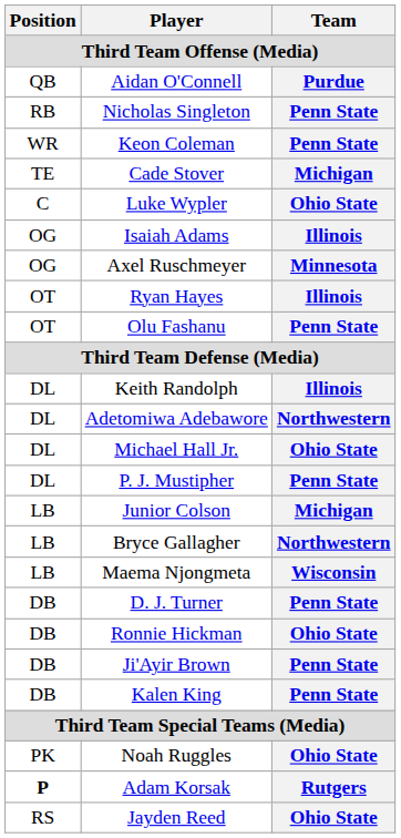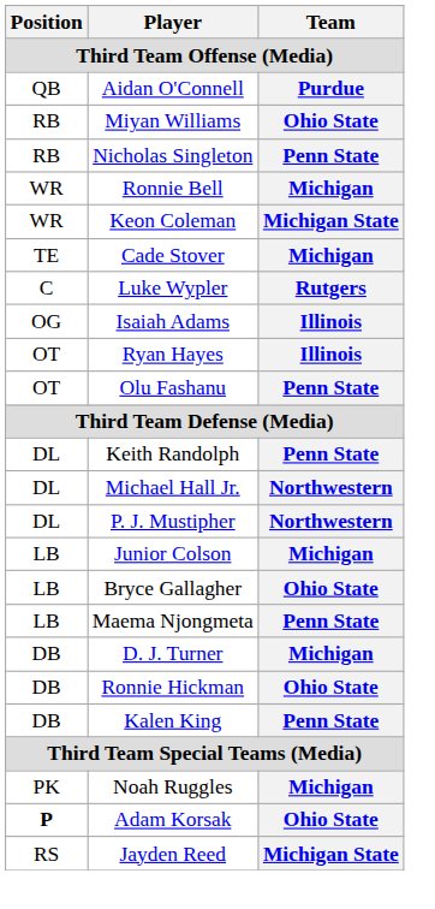+ row: RB | Miyan Williams | Ohio State
+ row: WR | Ronnie Bell | Michigan
Keon Coleman | Team: Penn State -> Michigan State
Luke Wypler | Team: Ohio State -> Rutgers
- row: OG | Axel Ruschmeyer | Minnesota
Keith Randolph | Team: Illinois -> Penn State
- row: DL | Adetomiwa Adebawore | Northwestern
Michael Hall Jr. | Team: Ohio State -> Northwestern
P. J. Mustipher | Team: Penn State -> Northwestern
Bryce Gallagher | Team: Northwestern -> Ohio State
Maema Njongmeta | Team: Wisconsin -> Penn State
D. J. Turner | Team: Penn State -> Michigan
- row: DB | Ji'Ayir Brown | Penn State
Noah Ruggles | Team: Ohio State -> Michigan
Adam Korsak | Team: Rutgers -> Ohio State
Jayden Reed | Team: Ohio State -> Michigan State
